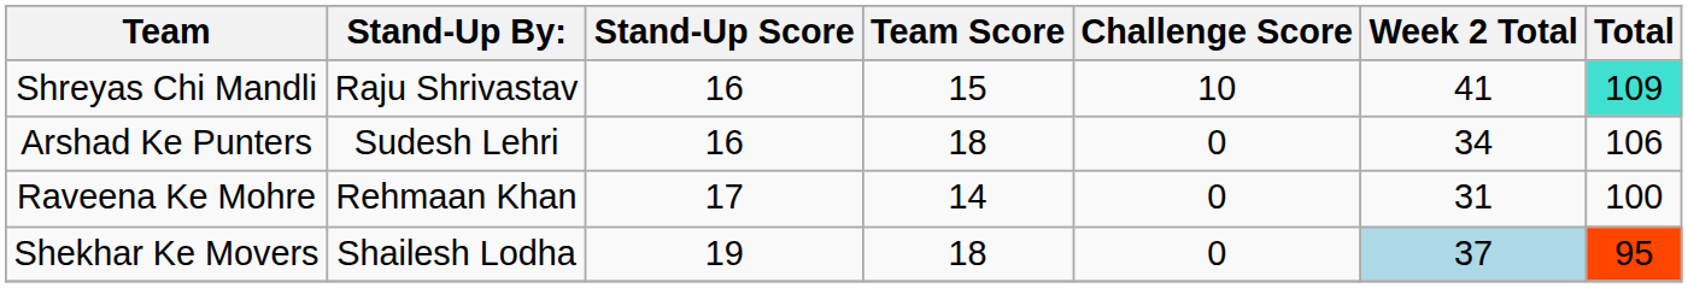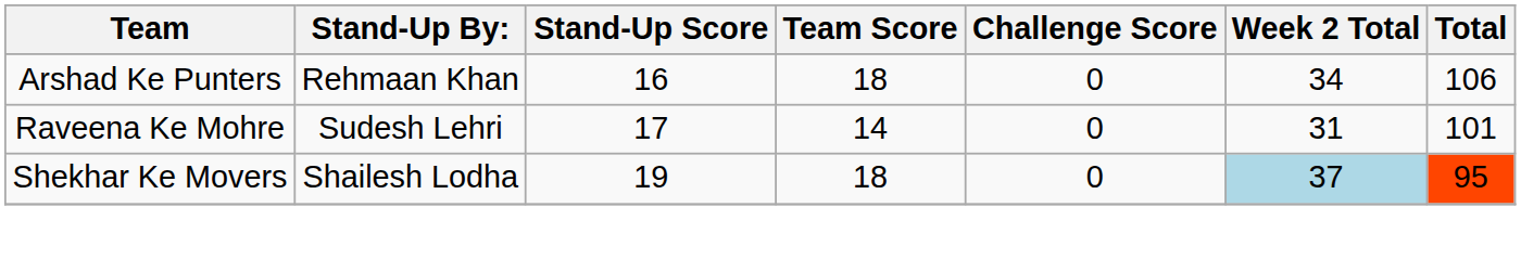- row: Shreyas Chi Mandli | Raju Shrivastav | 16 | 15 | 10 | 41 | 109
Arshad Ke Punters | Stand-Up By:: Sudesh Lehri -> Rehmaan Khan
Raveena Ke Mohre | Stand-Up By:: Rehmaan Khan -> Sudesh Lehri
Raveena Ke Mohre | Total: 100 -> 101
